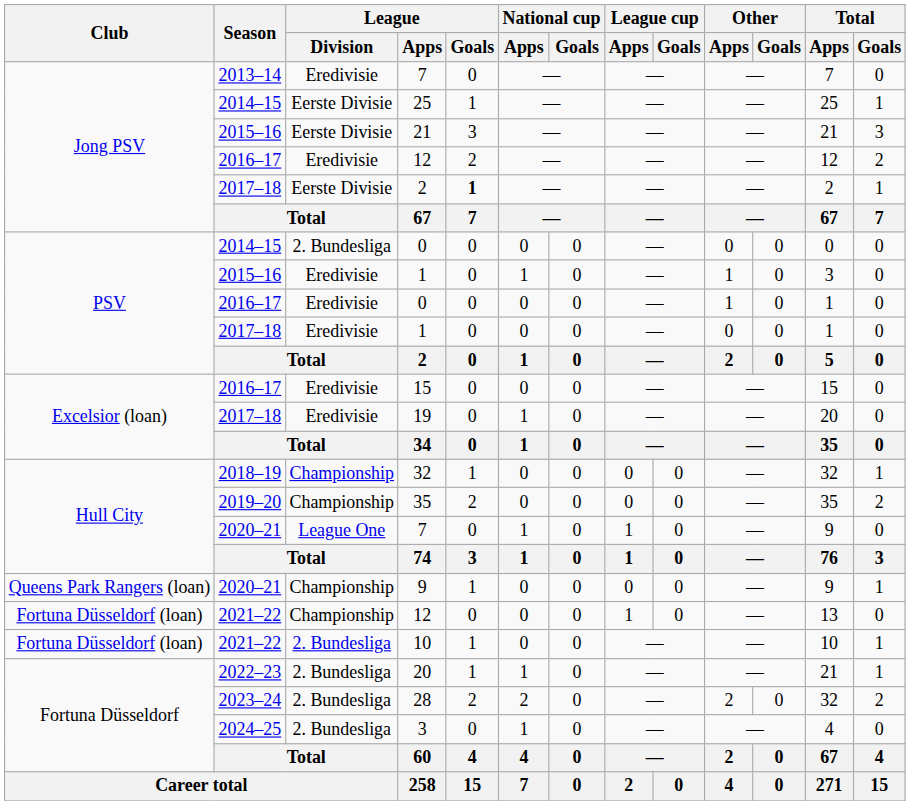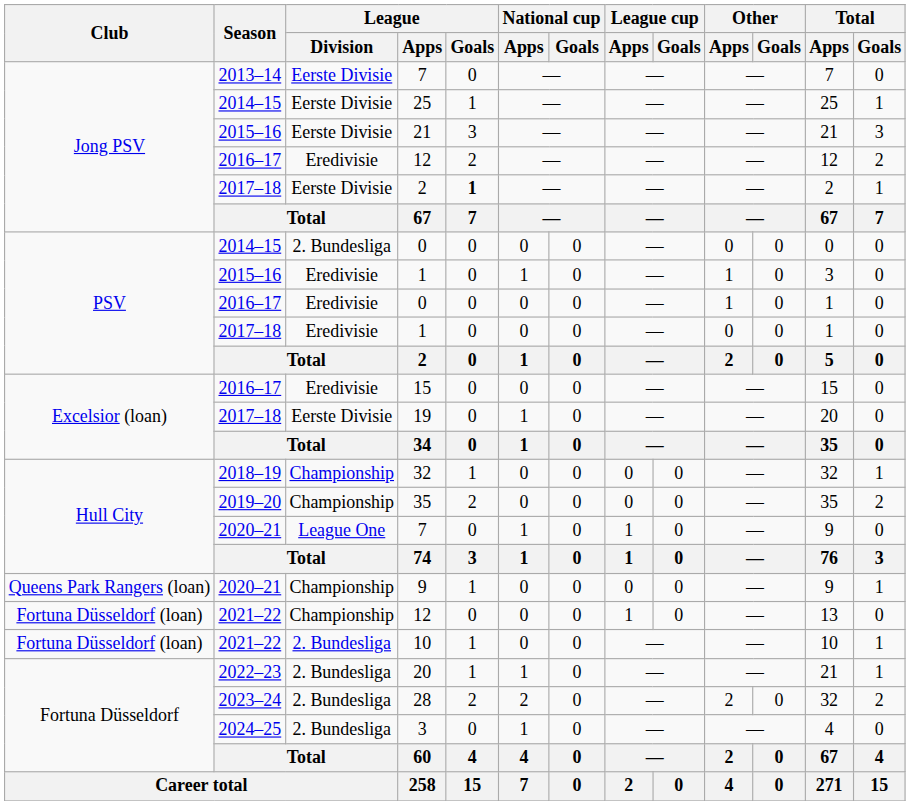2013–14 / 7 | League / Division: Eredivisie -> Eerste Divisie
19 | League / Division: Eredivisie -> Eerste Divisie
